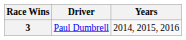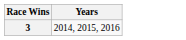- column: Driver | Paul Dumbrell
